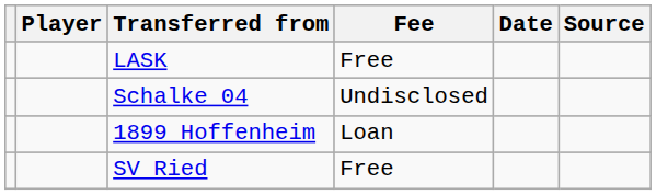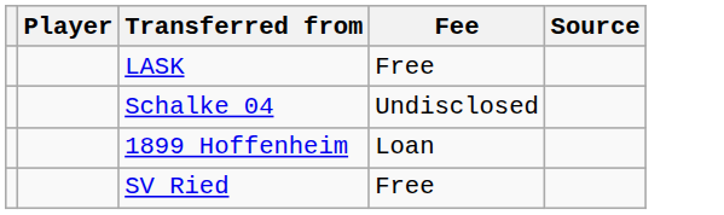- column: Date
